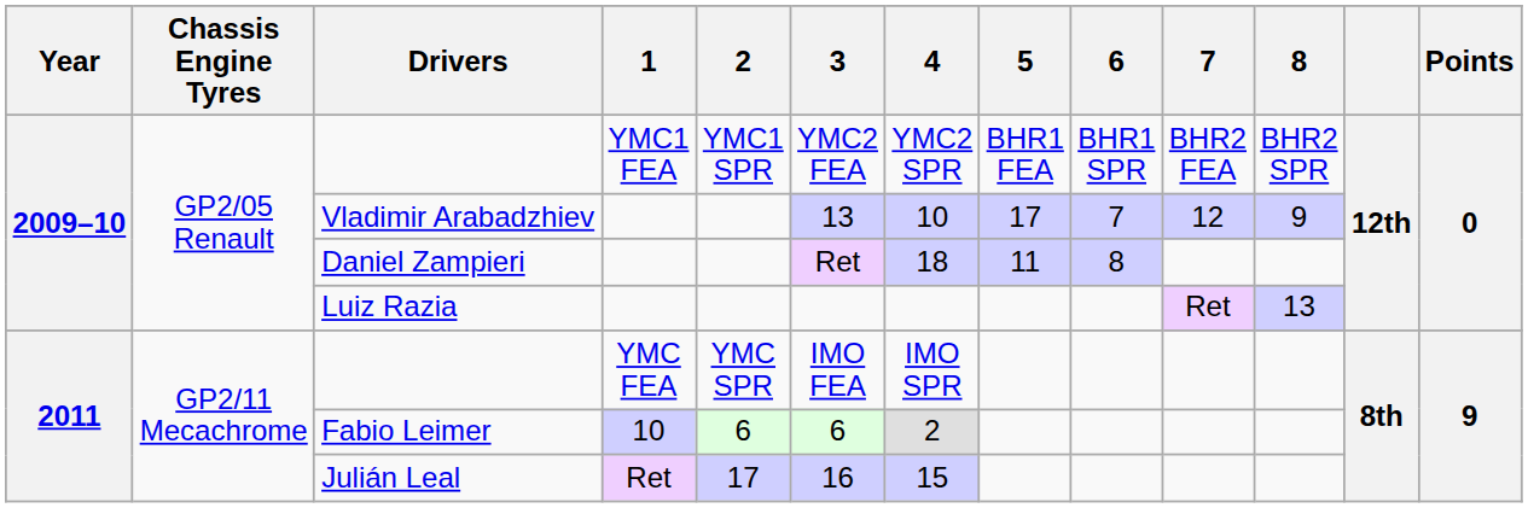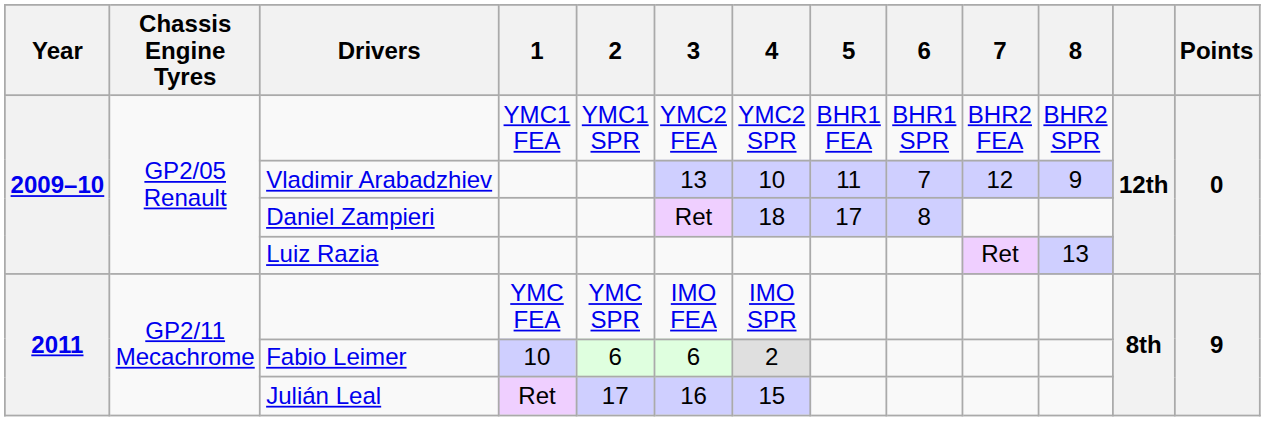Vladimir Arabadzhiev | 5: 17 -> 11
Daniel Zampieri | 5: 11 -> 17
